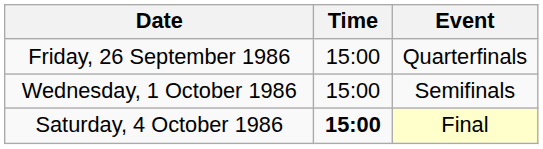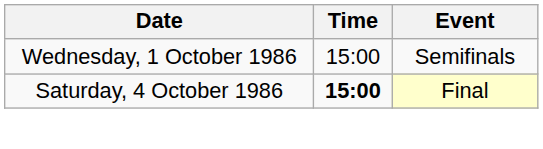- row: Friday, 26 September 1986 | 15:00 | Quarterfinals
